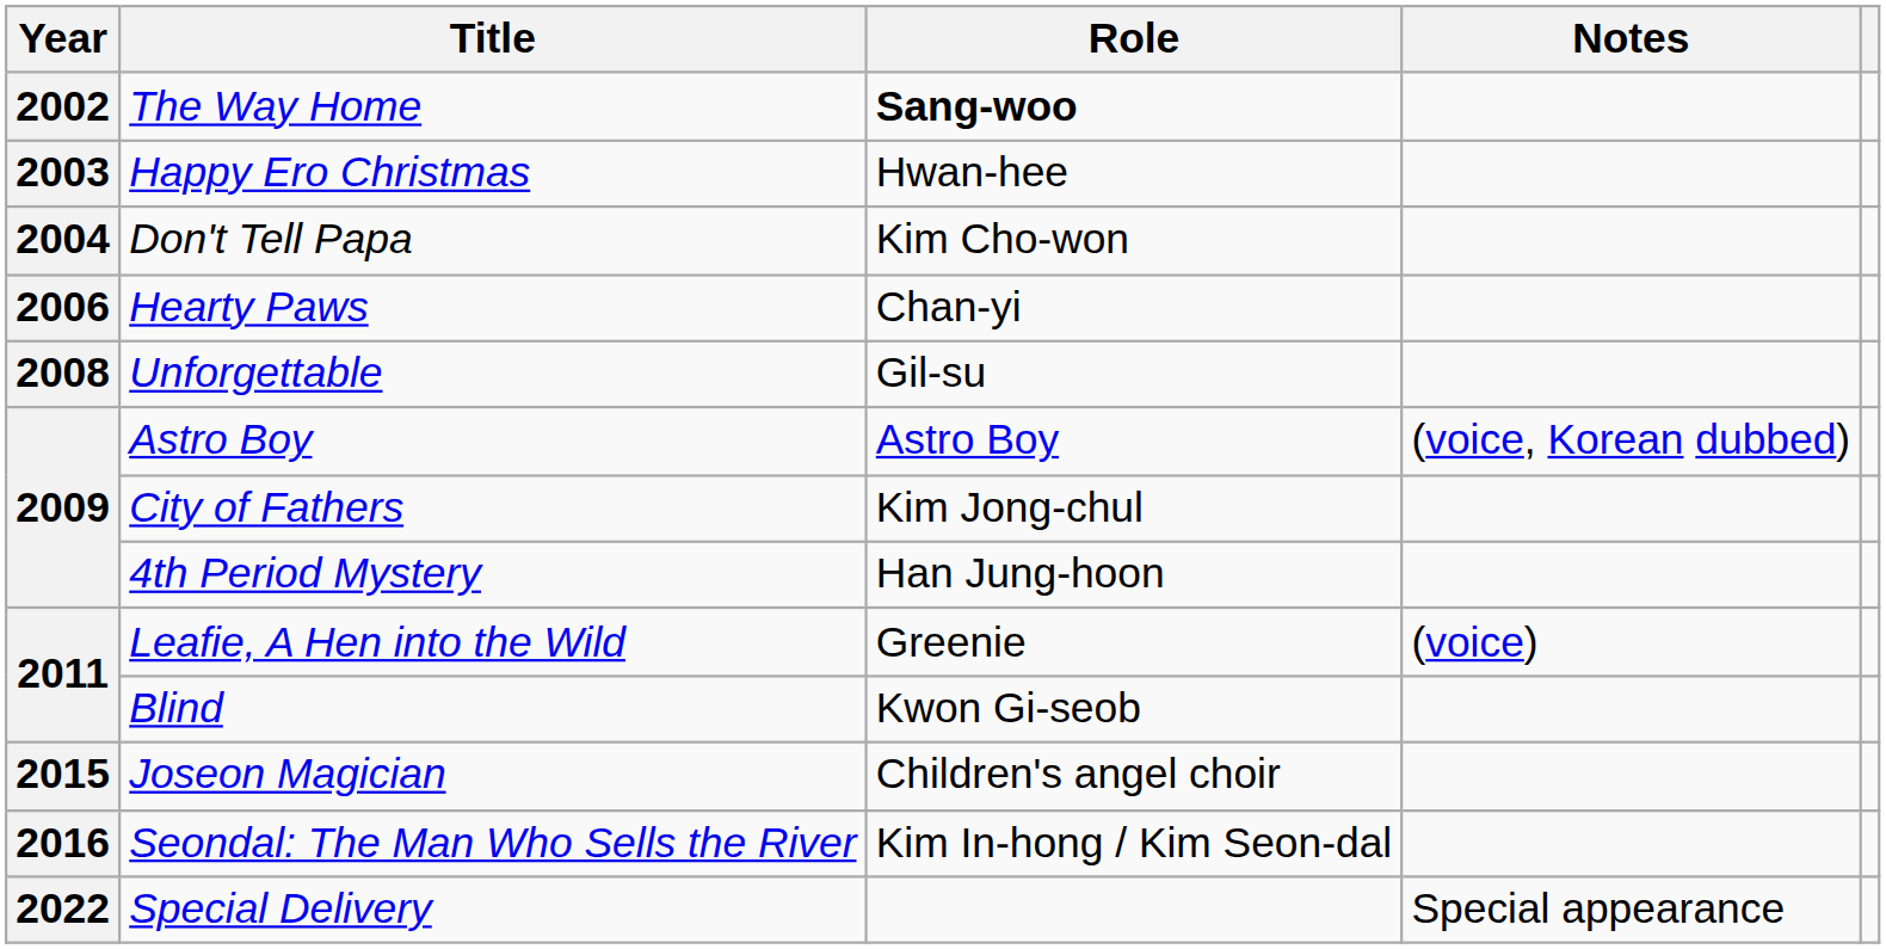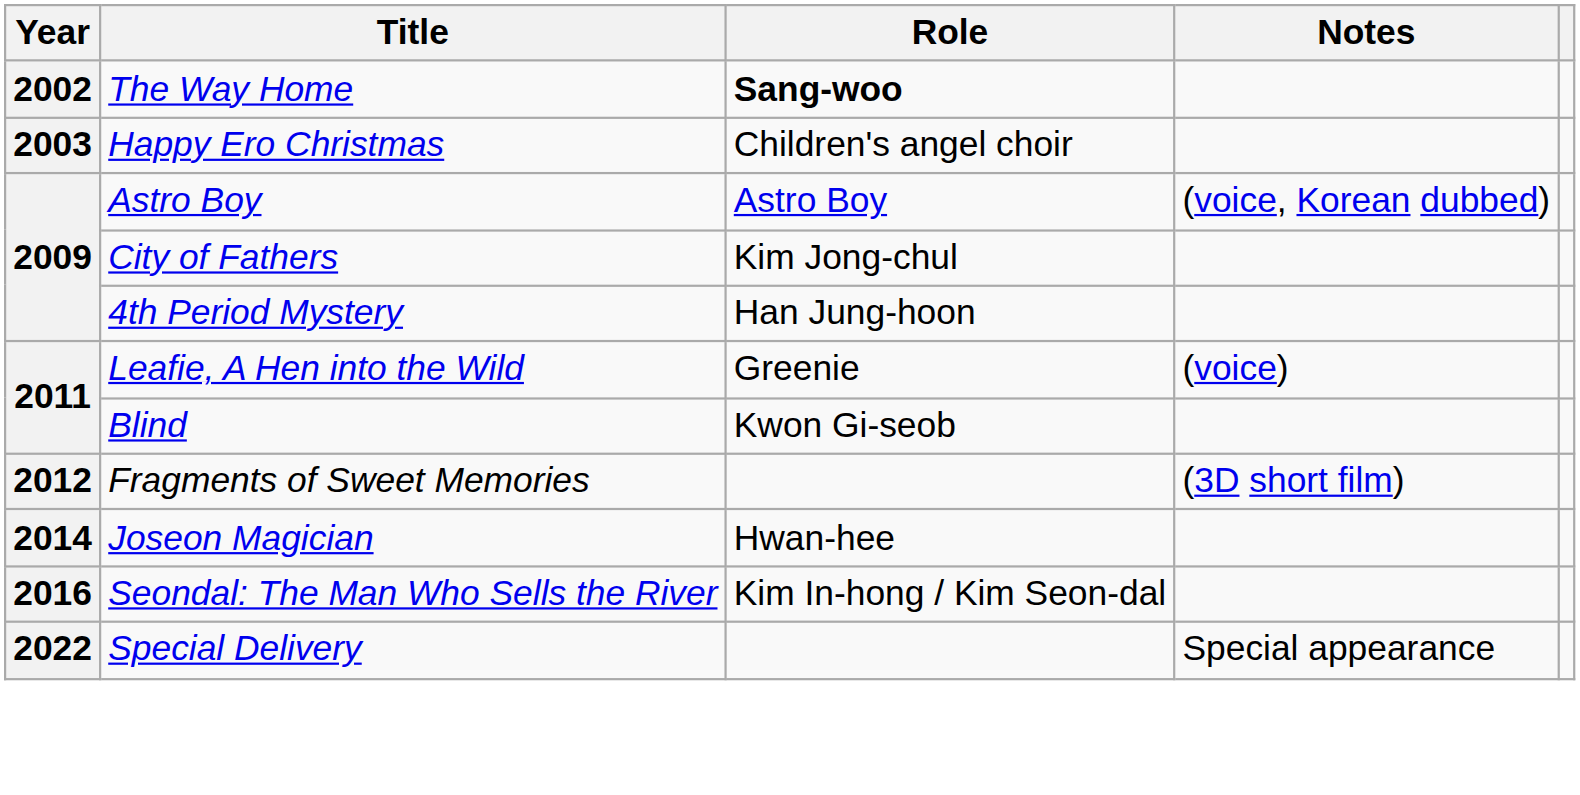Happy Ero Christmas | Role: Hwan-hee -> Children's angel choir
- row: 2004 | Don't Tell Papa | Kim Cho-won
- row: 2006 | Hearty Paws | Chan-yi
- row: 2008 | Unforgettable | Gil-su
+ row: 2012 | Fragments of Sweet Memories | (3D short film)
Joseon Magician | Year: 2015 -> 2014
Joseon Magician | Role: Children's angel choir -> Hwan-hee
